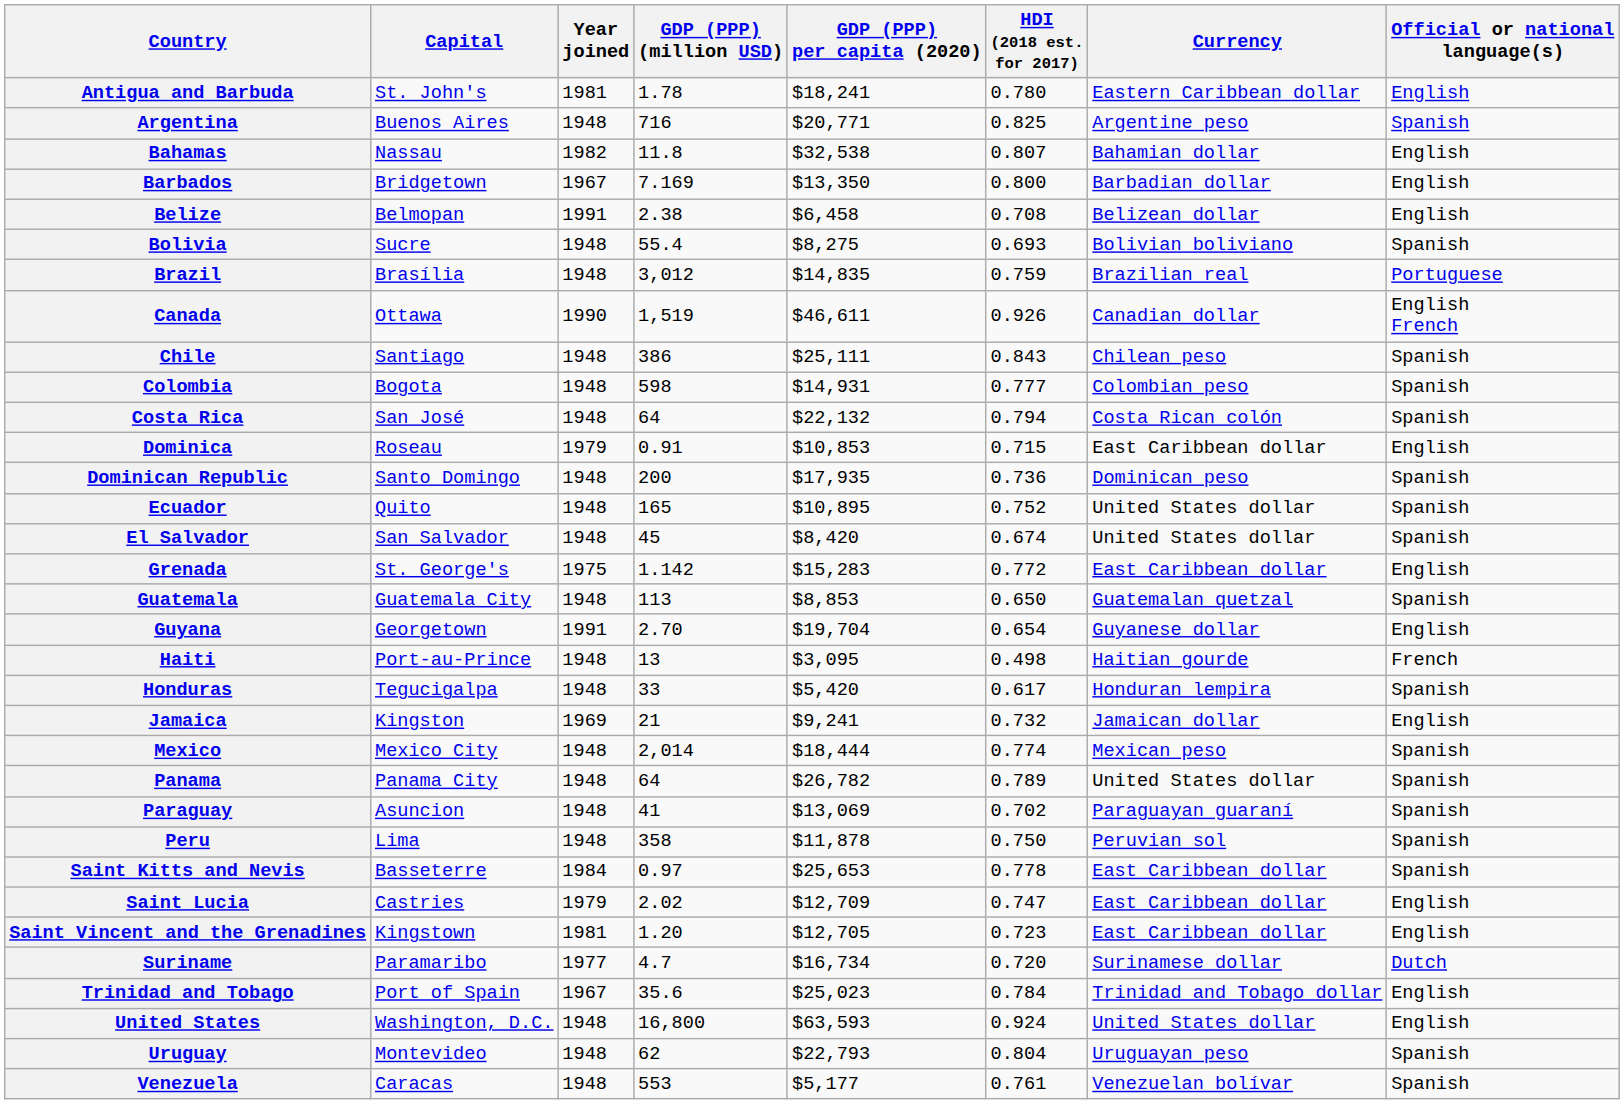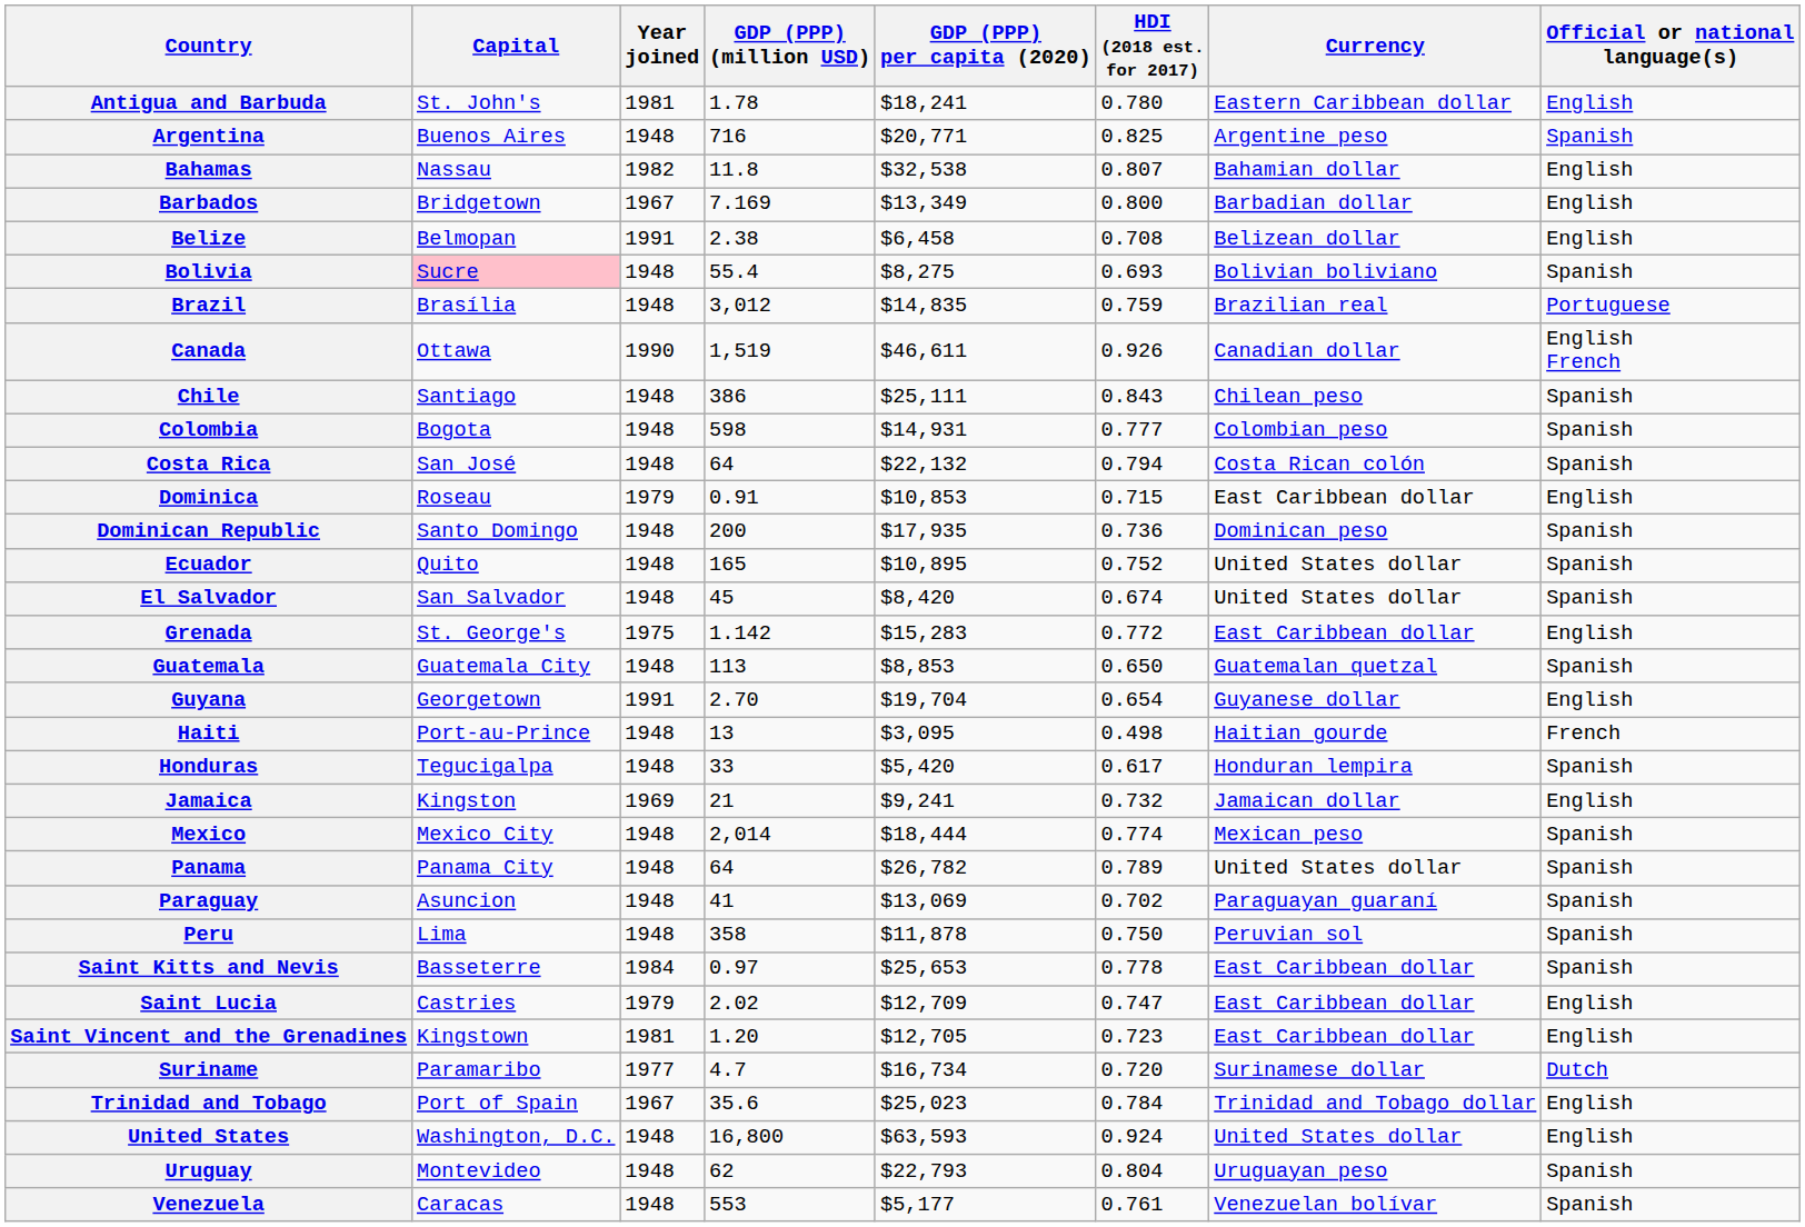Barbados | GDP (PPP) per capita (2020): $13,350 -> $13,349
Bolivia | Capital: no background -> pink background
